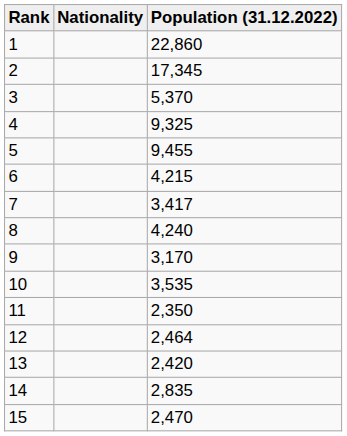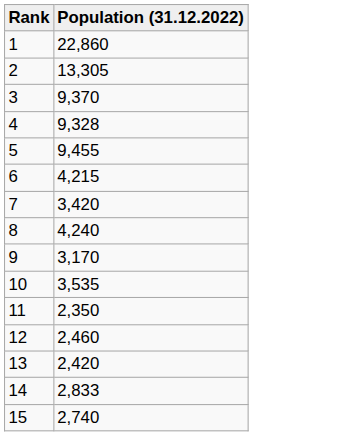- column: Nationality
2 | Population (31.12.2022): 17,345 -> 13,305
3 | Population (31.12.2022): 5,370 -> 9,370
4 | Population (31.12.2022): 9,325 -> 9,328
7 | Population (31.12.2022): 3,417 -> 3,420
12 | Population (31.12.2022): 2,464 -> 2,460
14 | Population (31.12.2022): 2,835 -> 2,833
15 | Population (31.12.2022): 2,470 -> 2,740
